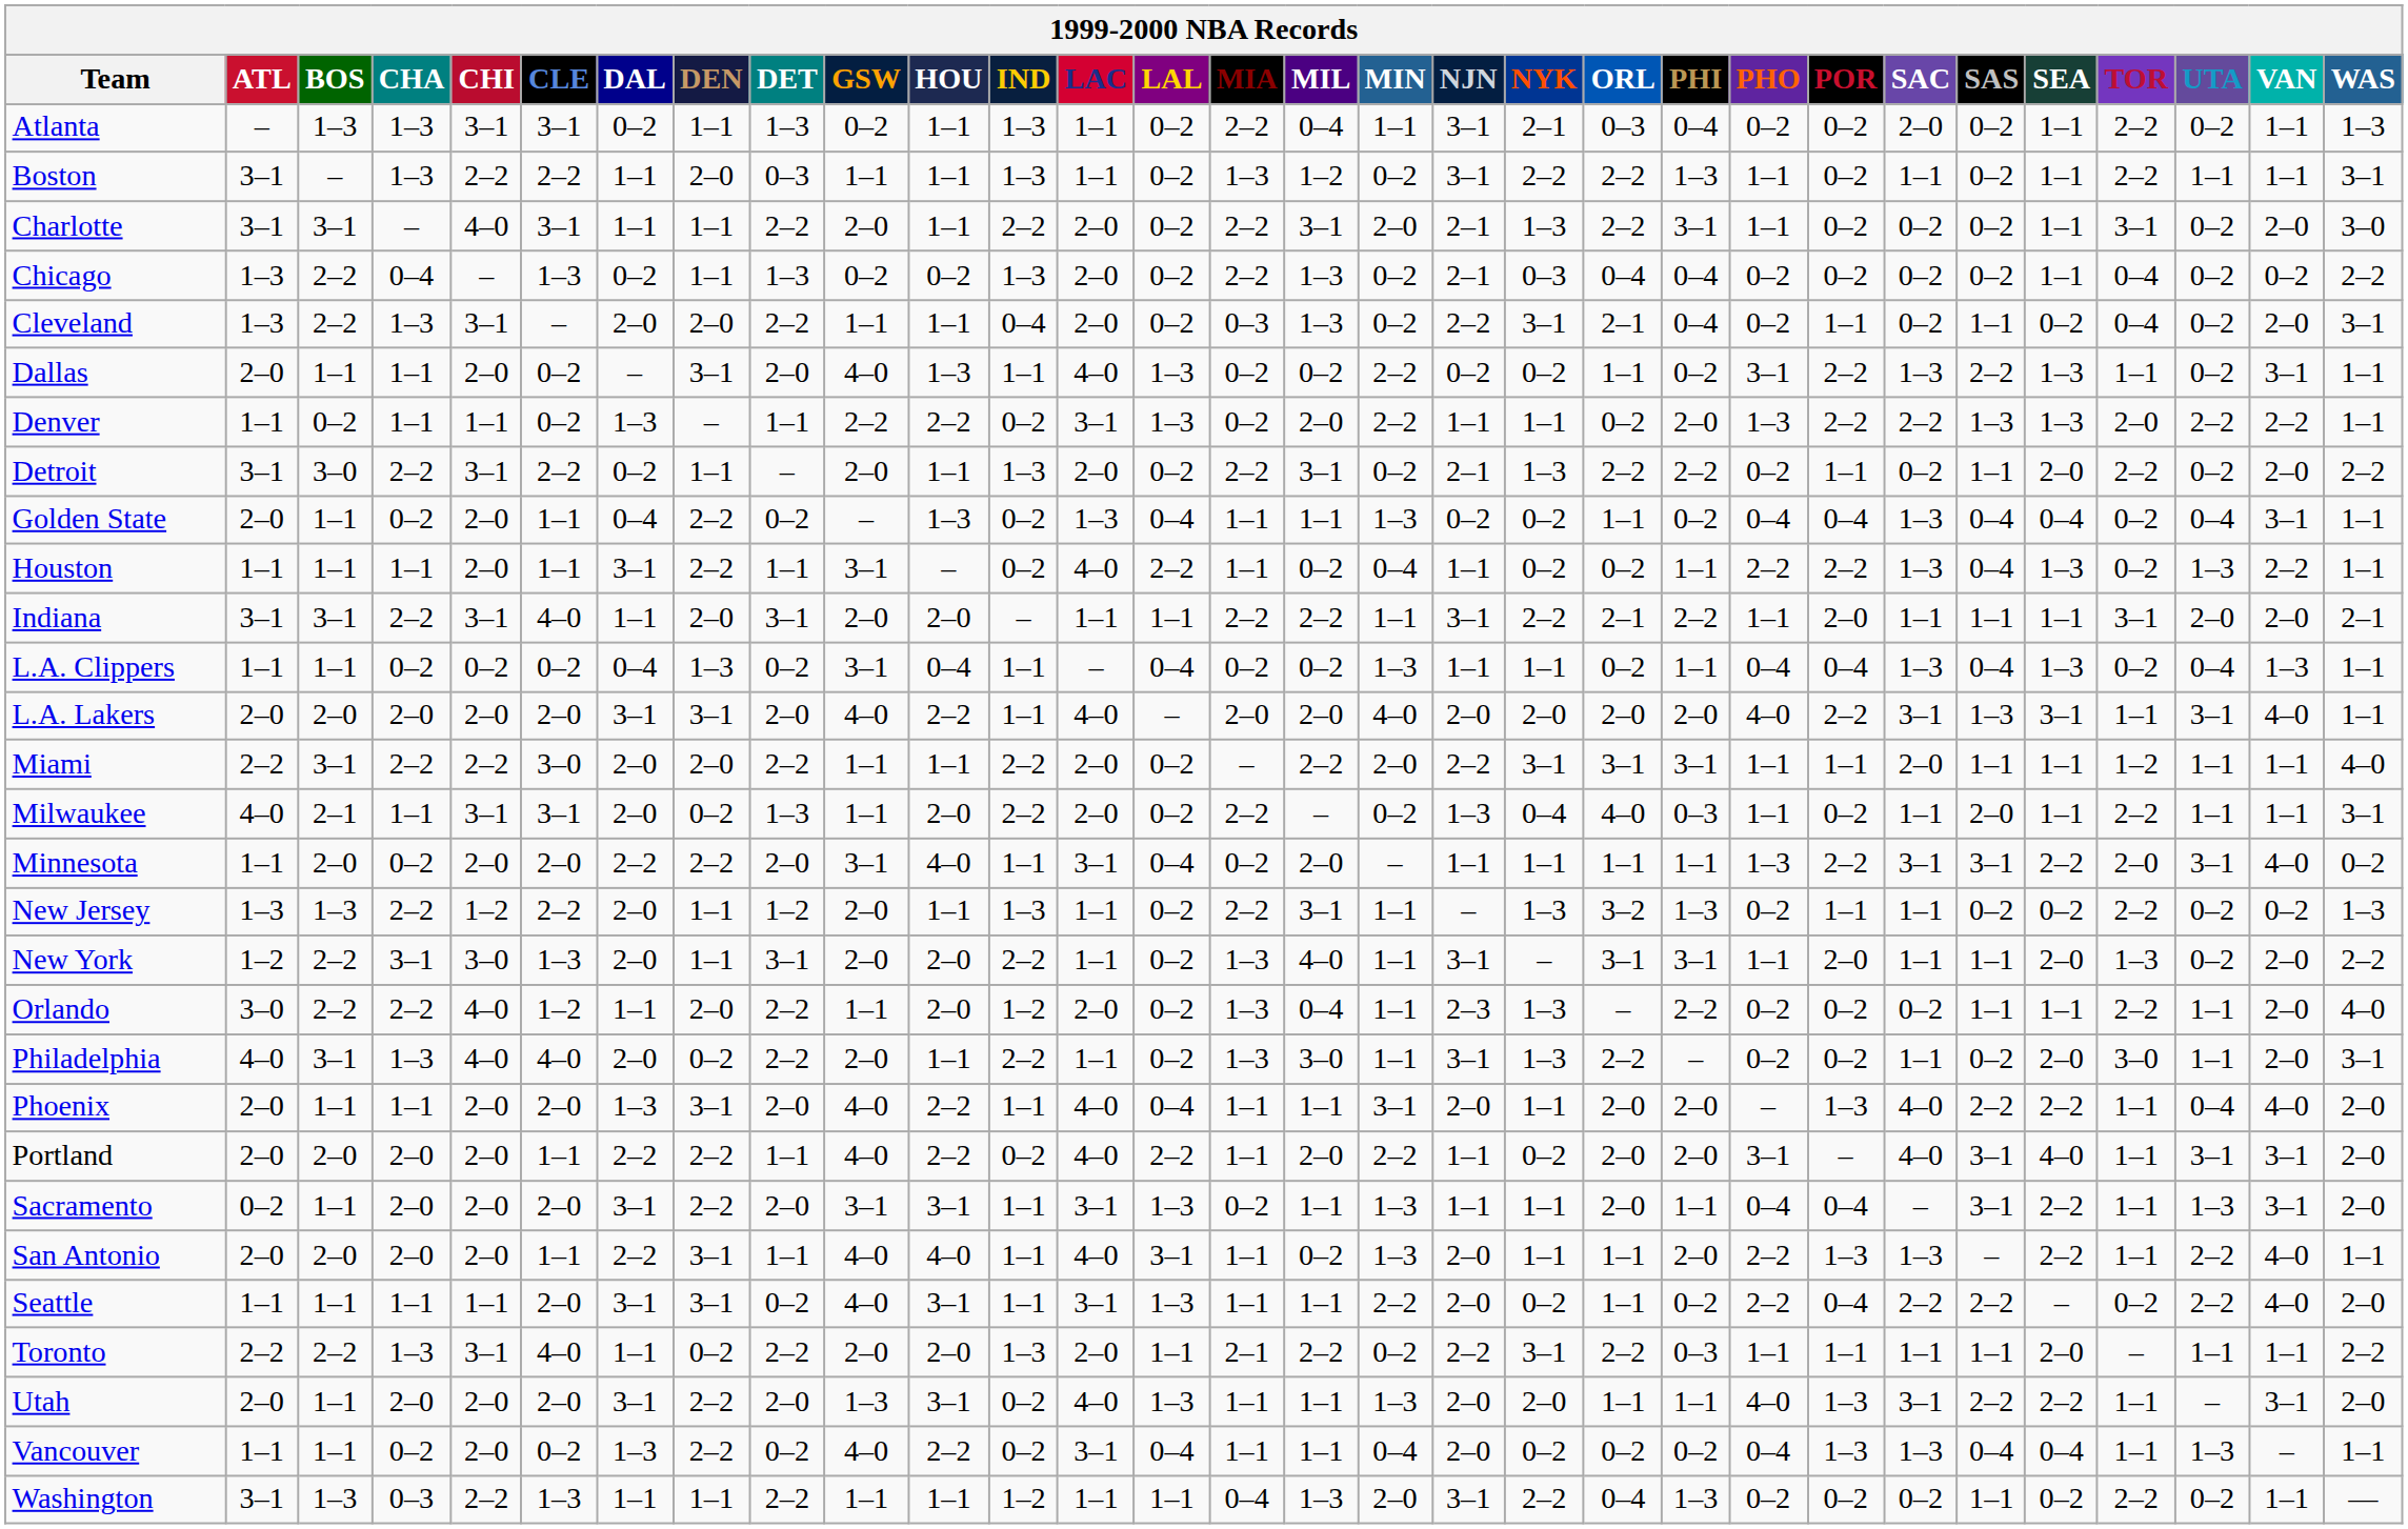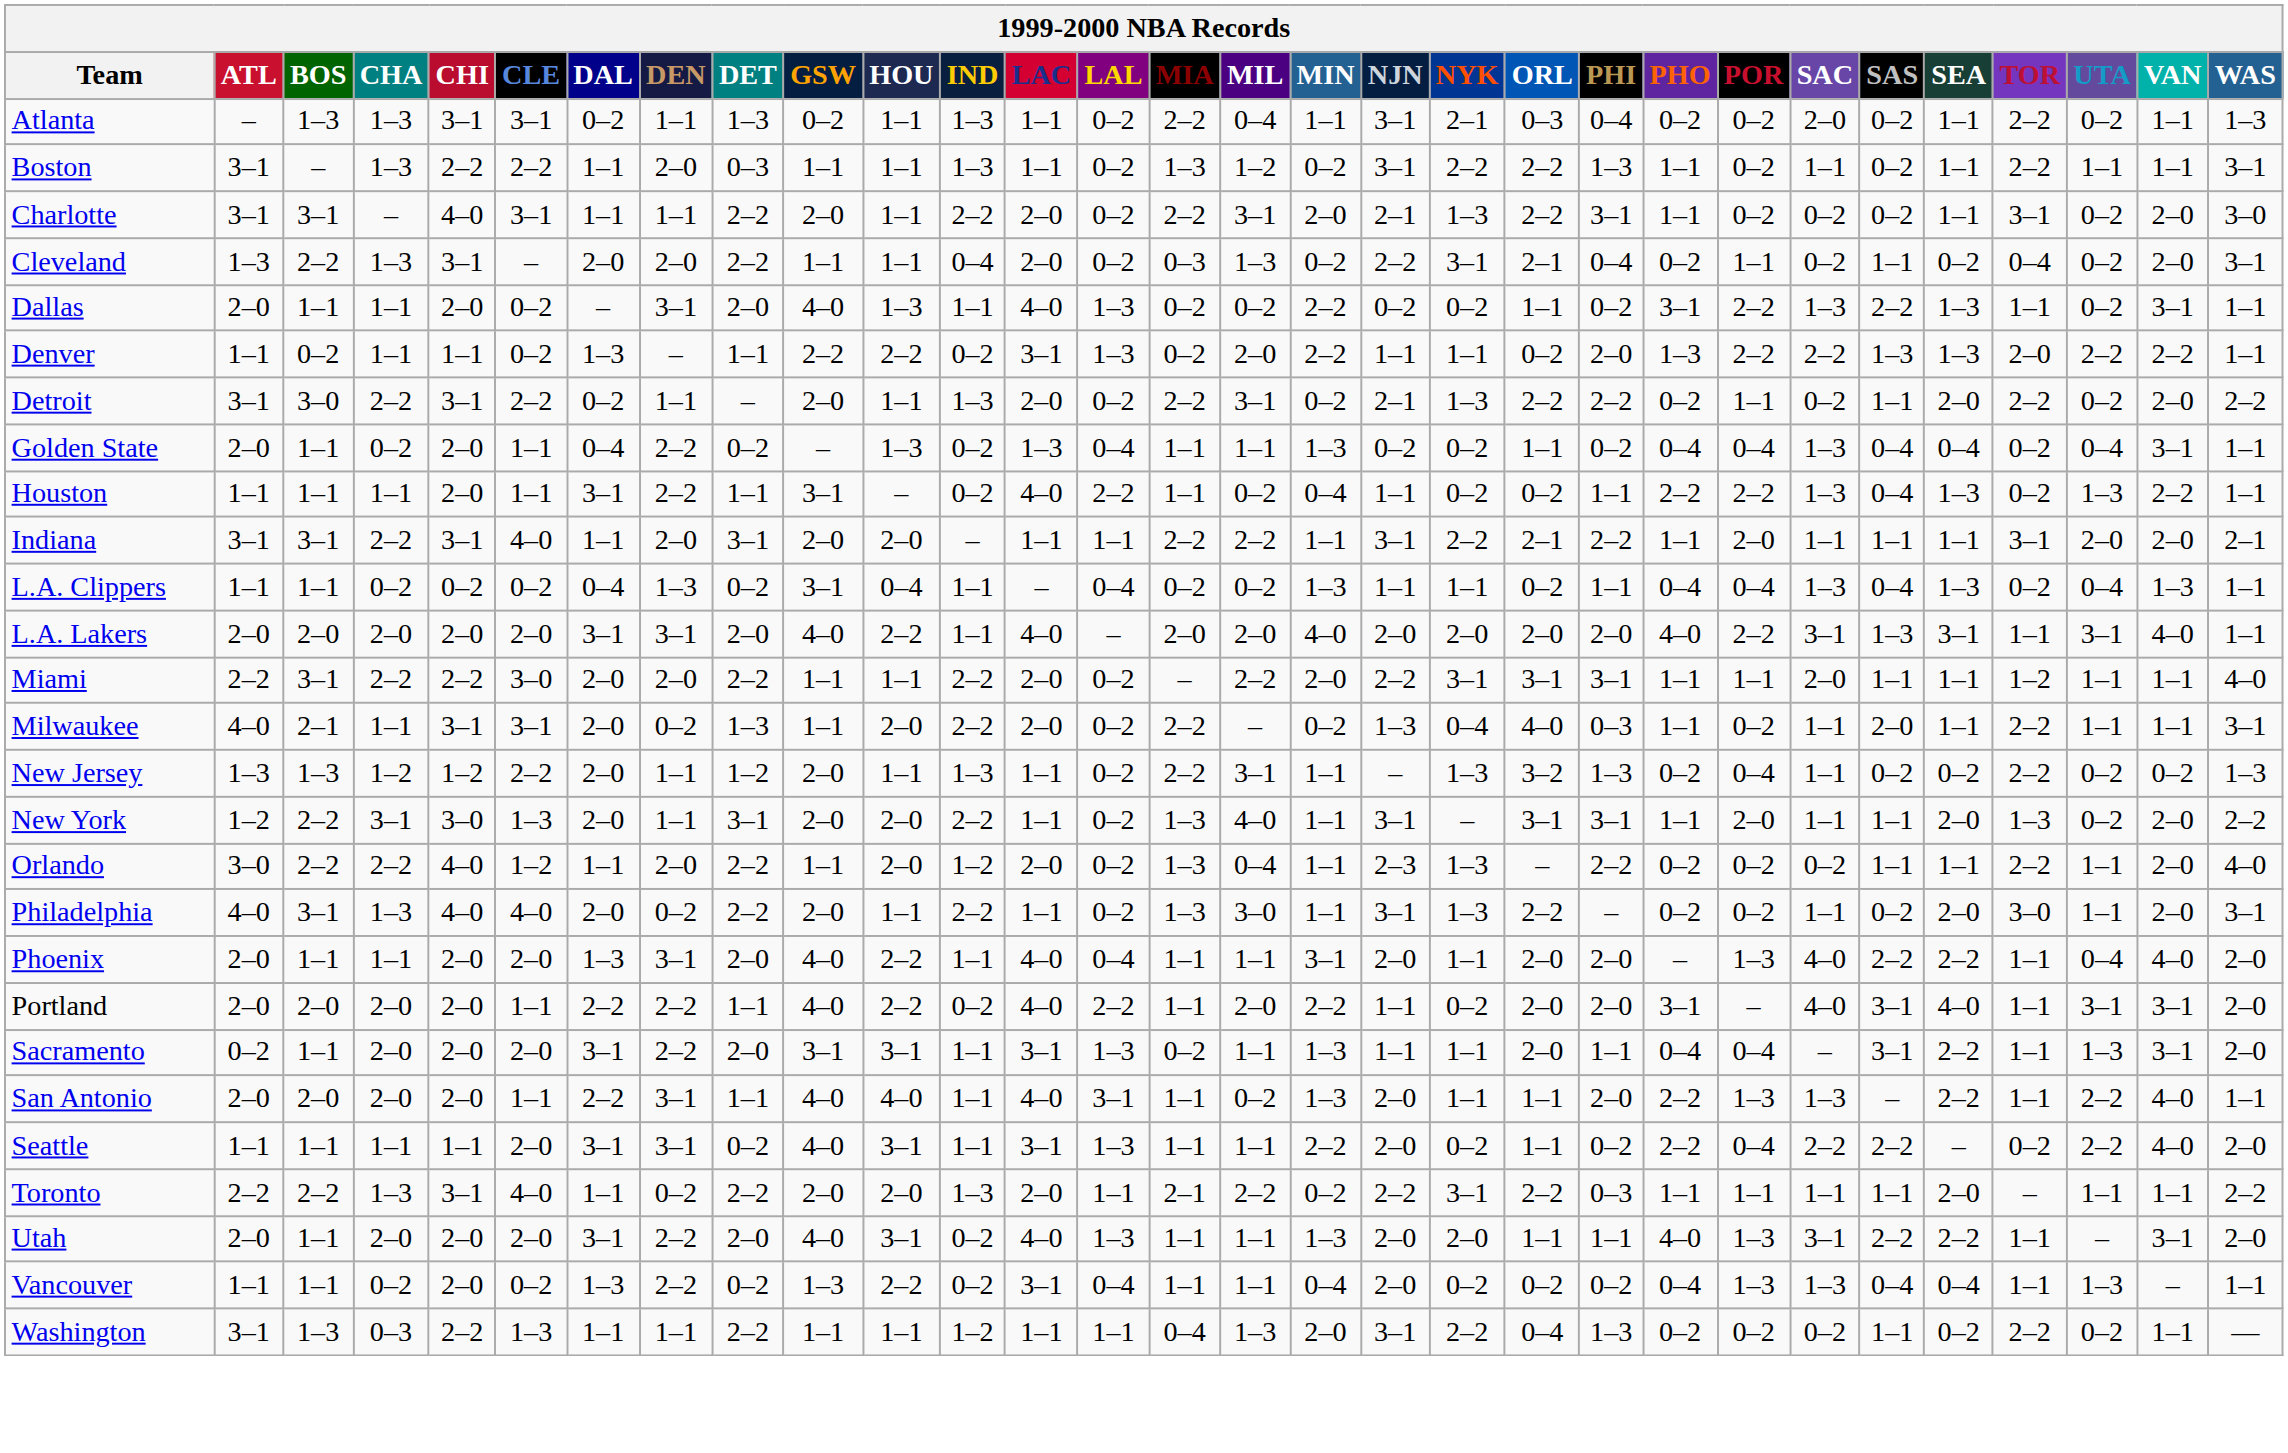- row: Chicago | 1–3 | 2–2 | 0–4 | – | 1–3 | 0–2 | 1–1 | 1–3 | 0–2 | 0–2 | 1–3 | 2–0 | 0–2 | 2–2 | 1–3 | 0–2 | 2–1 | 0–3 | 0–4 | 0–4 | 0–2 | 0–2 | 0–2 | 0–2 | 1–1 | 0–4 | 0–2 | 0–2 | 2–2
- row: Minnesota | 1–1 | 2–0 | 0–2 | 2–0 | 2–0 | 2–2 | 2–2 | 2–0 | 3–1 | 4–0 | 1–1 | 3–1 | 0–4 | 0–2 | 2–0 | – | 1–1 | 1–1 | 1–1 | 1–1 | 1–3 | 2–2 | 3–1 | 3–1 | 2–2 | 2–0 | 3–1 | 4–0 | 0–2
New Jersey | CHA: 2–2 -> 1–2
New Jersey | POR: 1–1 -> 0–4
Utah | GSW: 1–3 -> 4–0
Vancouver | GSW: 4–0 -> 1–3
